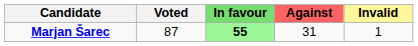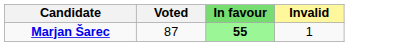- column: Against | 31
